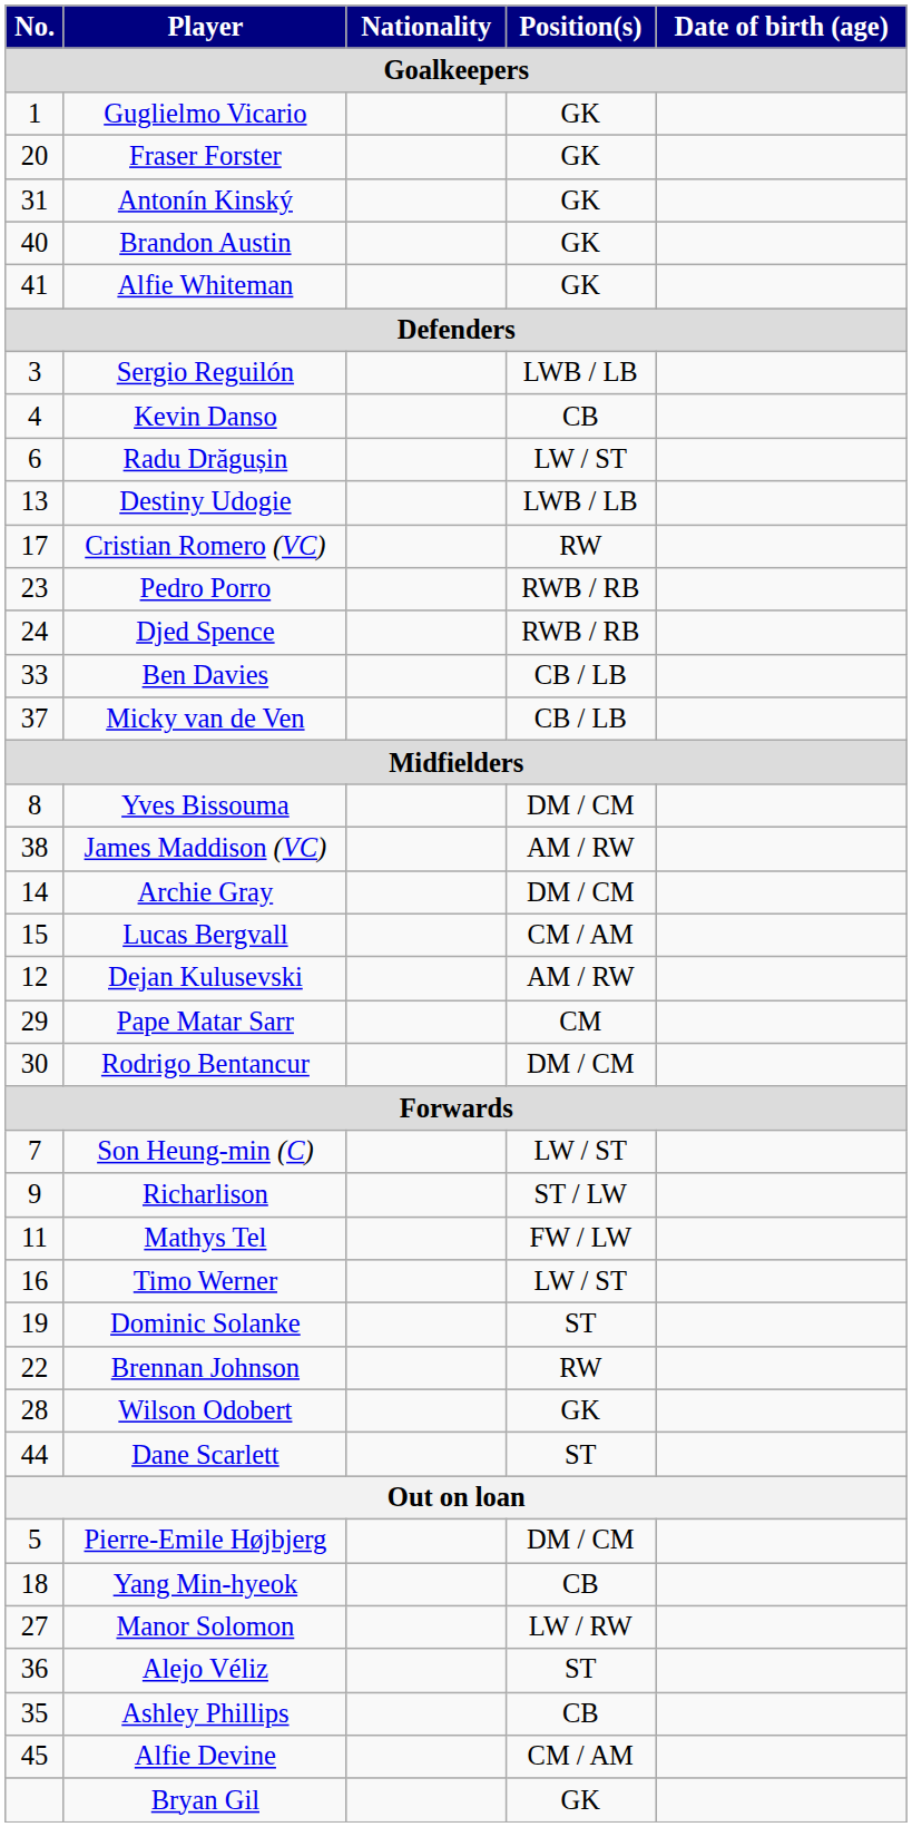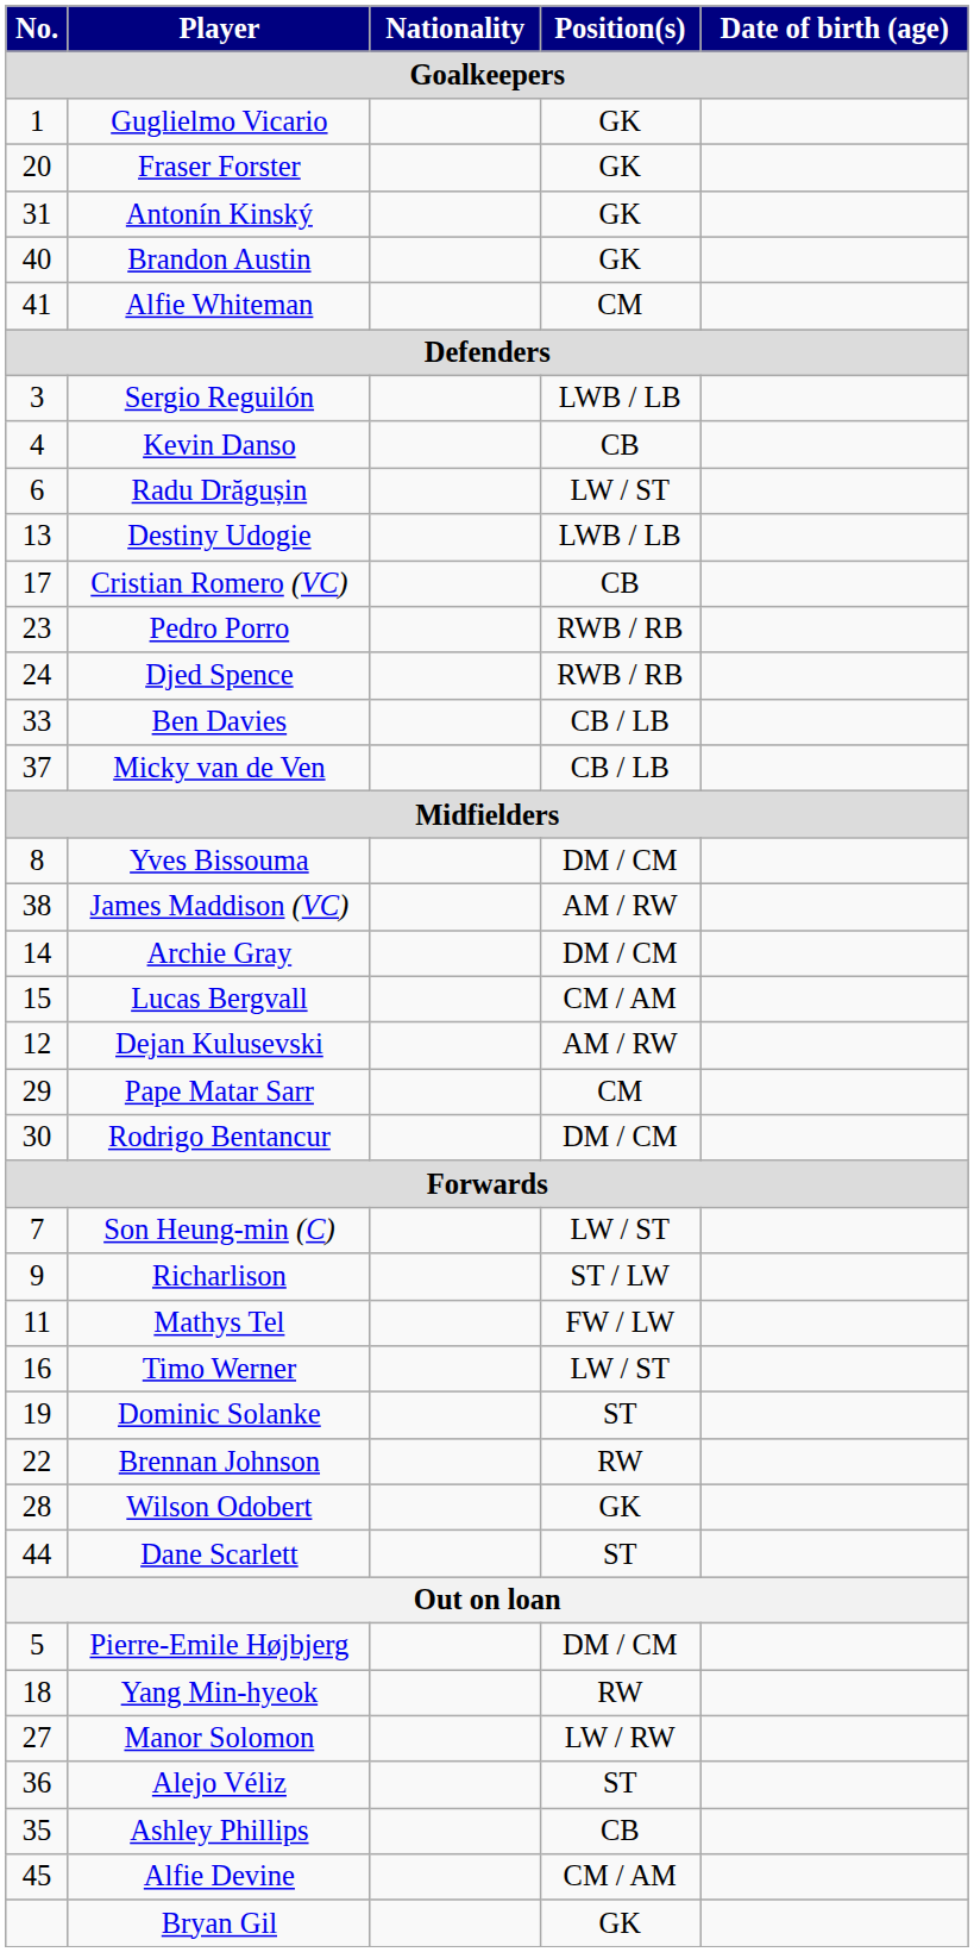Alfie Whiteman | Position(s): GK -> CM
Cristian Romero (VC) | Position(s): RW -> CB
Yang Min-hyeok | Position(s): CB -> RW
